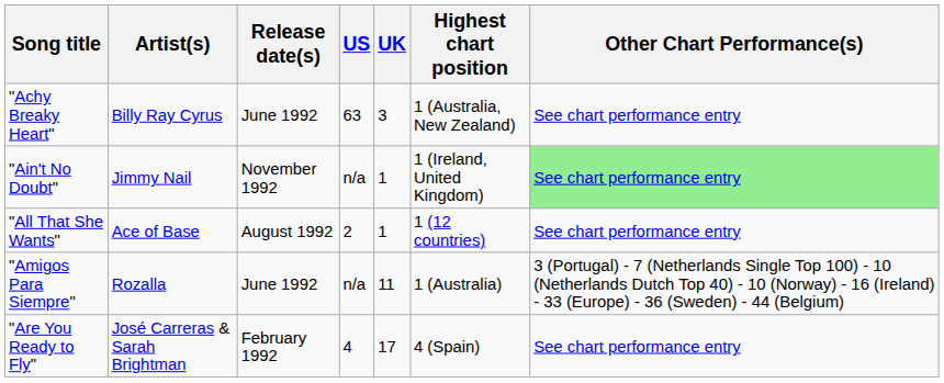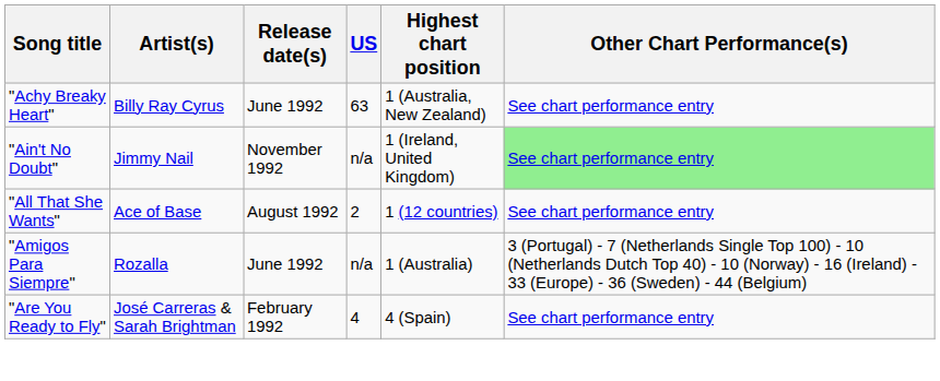- column: UK | 3 | 1 | 1 | 11 | 17
